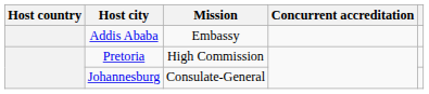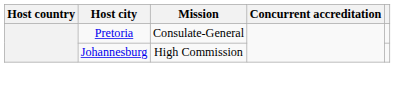- row: Addis Ababa | Embassy
Pretoria | Mission: High Commission -> Consulate-General
Johannesburg | Mission: Consulate-General -> High Commission
